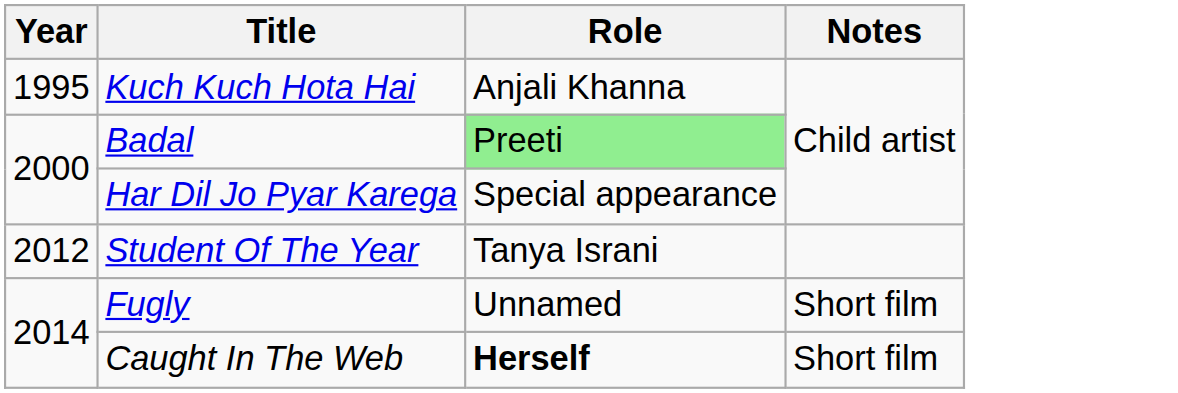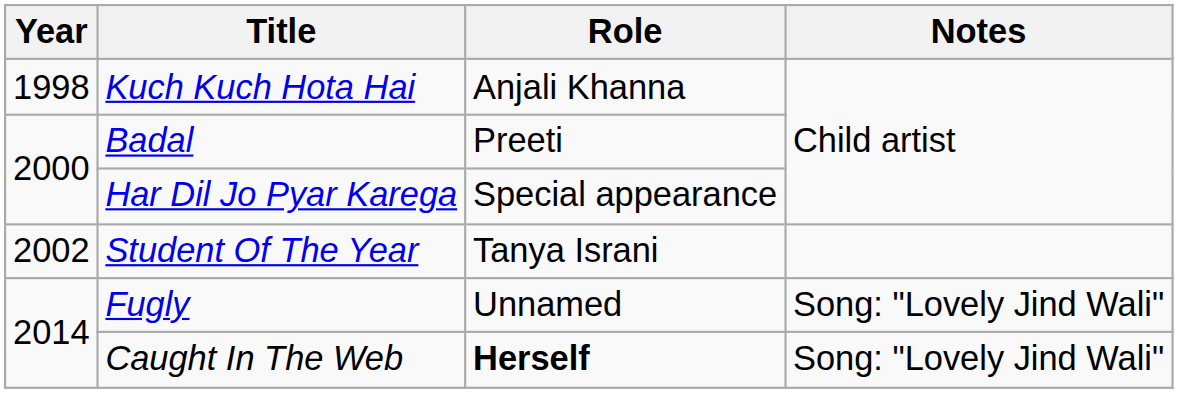Kuch Kuch Hota Hai | Year: 1995 -> 1998
Badal | Role: lightgreen background -> no background
Student Of The Year | Year: 2012 -> 2002
Fugly | Notes: Short film -> Song: "Lovely Jind Wali"
Caught In The Web | Notes: Short film -> Song: "Lovely Jind Wali"
